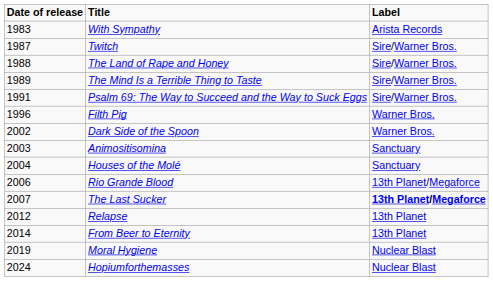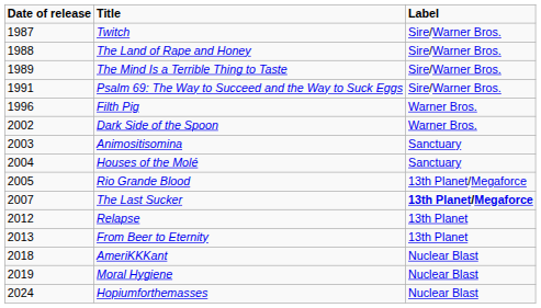- row: 1983 | With Sympathy | Arista Records
Rio Grande Blood | Date of release: 2006 -> 2005
From Beer to Eternity | Date of release: 2014 -> 2013
+ row: 2018 | AmeriKKKant | Nuclear Blast
